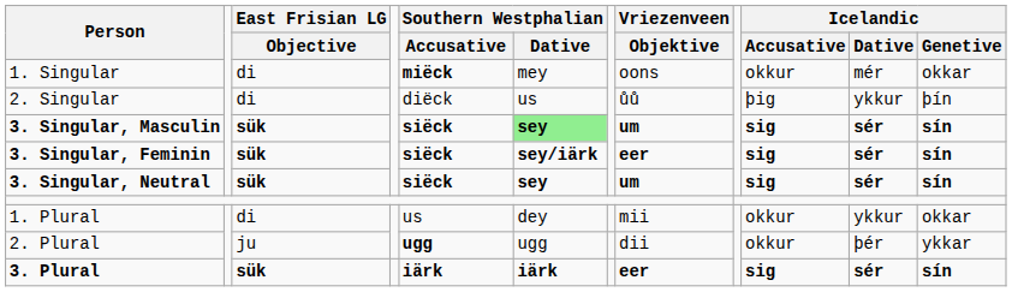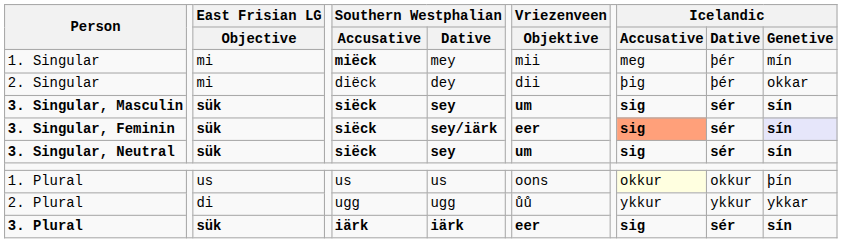1. Singular | East Frisian LG / Objective: di -> mi
1. Singular | Vriezenveen / Objektive: oons -> mii
1. Singular | Icelandic / Accusative: okkur -> meg
1. Singular | Icelandic / Dative: mér -> þér
1. Singular | Icelandic / Genetive: okkar -> mín
2. Singular | East Frisian LG / Objective: di -> mi
2. Singular | Southern Westphalian / Dative: us -> dey
2. Singular | Vriezenveen / Objektive: ůů -> dii
2. Singular | Icelandic / Dative: ykkur -> þér
2. Singular | Icelandic / Genetive: þín -> okkar
3. Singular, Masculin | Southern Westphalian / Dative: lightgreen background -> no background
3. Singular, Feminin | Icelandic / Accusative: no background -> lightsalmon background
3. Singular, Feminin | Icelandic / Genetive: no background -> lavender background
1. Plural | East Frisian LG / Objective: di -> us
1. Plural | Southern Westphalian / Dative: dey -> us
1. Plural | Vriezenveen / Objektive: mii -> oons
1. Plural | Icelandic / Accusative: no background -> lightyellow background
1. Plural | Icelandic / Dative: ykkur -> okkur
1. Plural | Icelandic / Genetive: okkar -> þín
2. Plural | East Frisian LG / Objective: ju -> di
2. Plural | Southern Westphalian / Accusative: bold -> normal
2. Plural | Vriezenveen / Objektive: dii -> ůů
2. Plural | Icelandic / Accusative: okkur -> ykkur
2. Plural | Icelandic / Dative: þér -> ykkur
